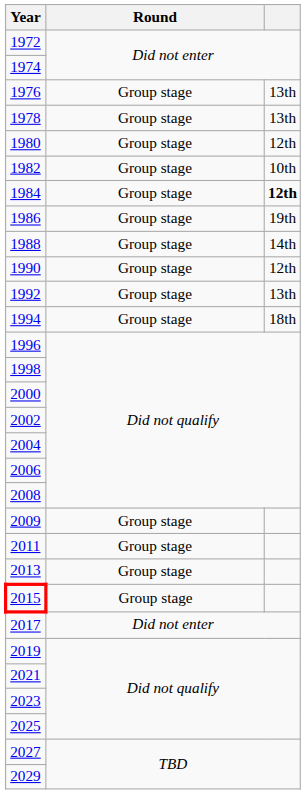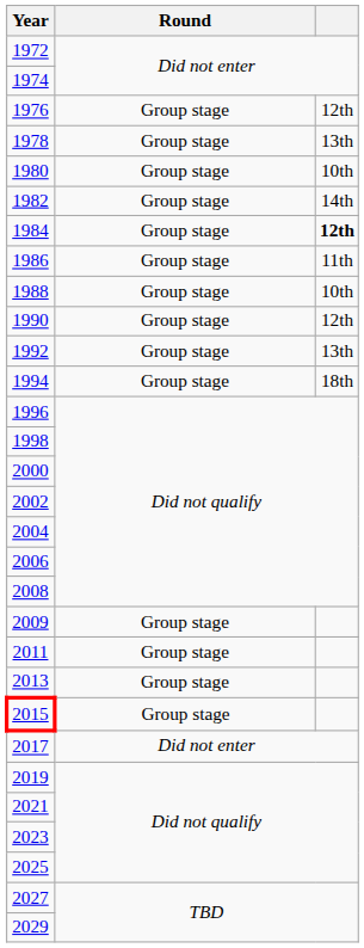1976 | column 3: 13th -> 12th
1980 | column 3: 12th -> 10th
1982 | column 3: 10th -> 14th
1986 | column 3: 19th -> 11th
1988 | column 3: 14th -> 10th
